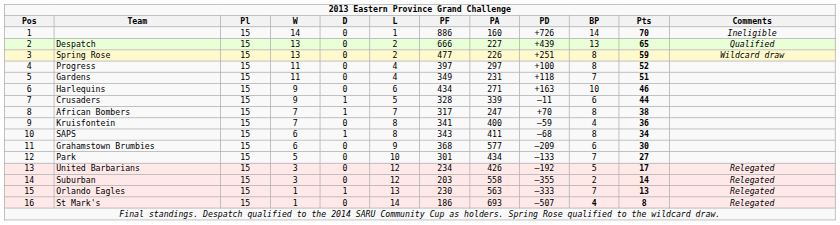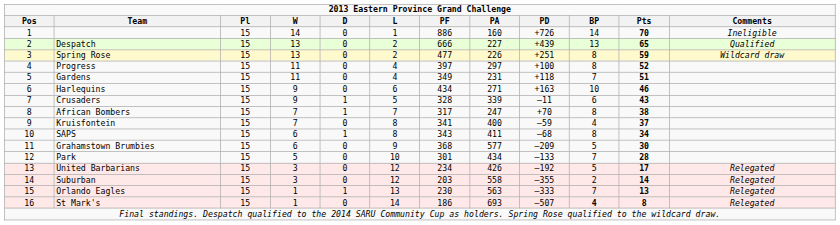Crusaders | Pts: 44 -> 43
Kruisfontein | Pts: 36 -> 37
Grahamstown Brumbies | BP: 6 -> 5
Park | Pts: 27 -> 28
